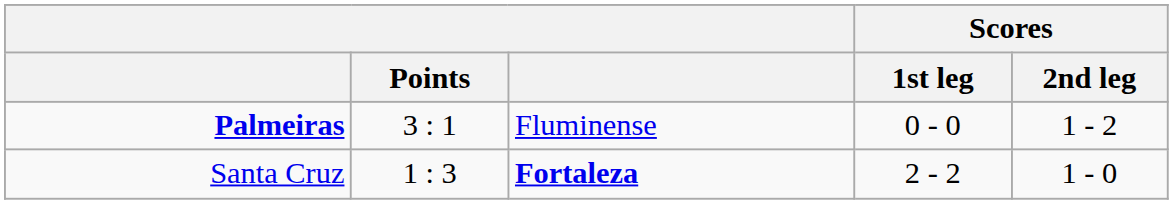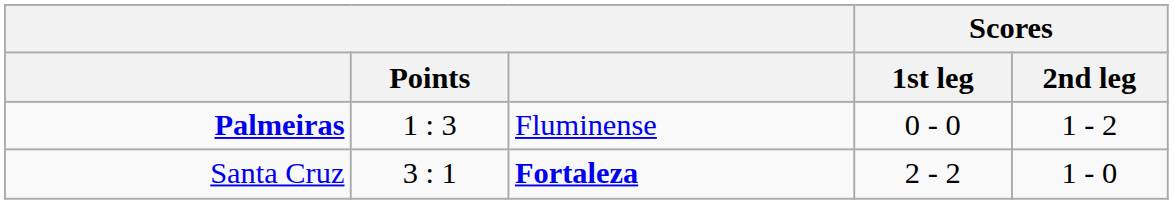Palmeiras | Points: 3 : 1 -> 1 : 3
Santa Cruz | Points: 1 : 3 -> 3 : 1
